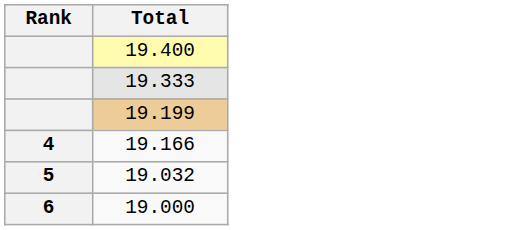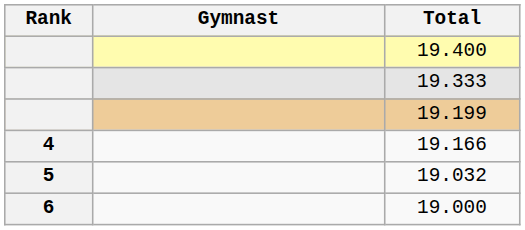+ column: Gymnast
